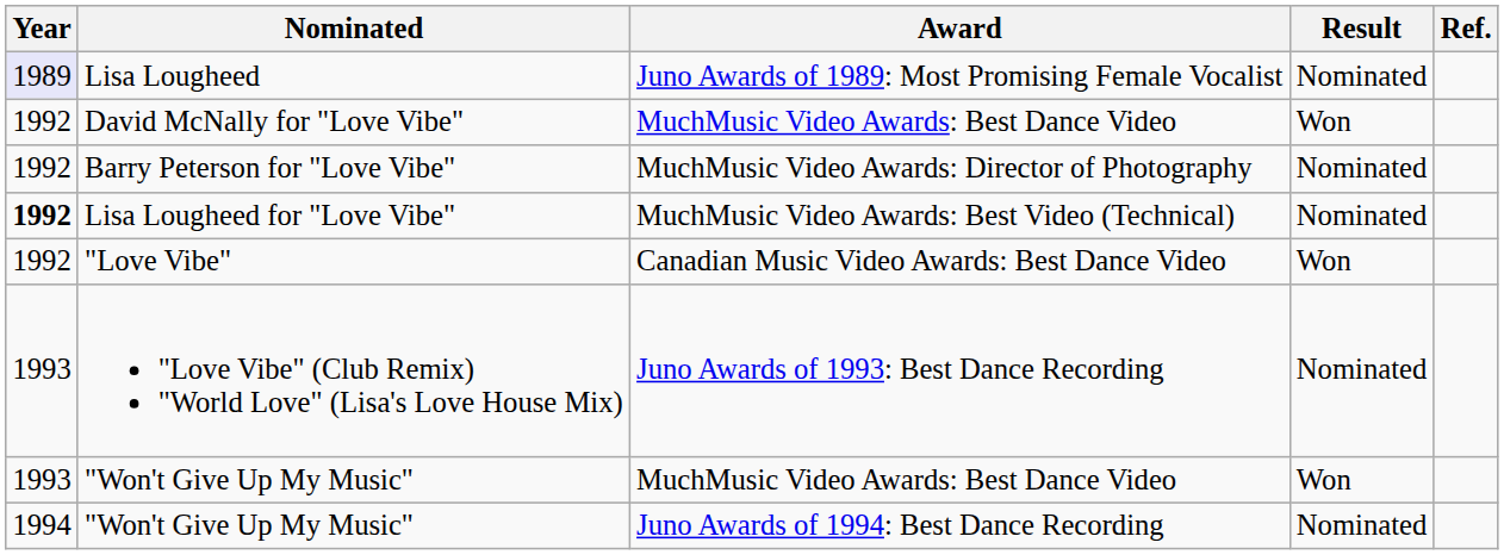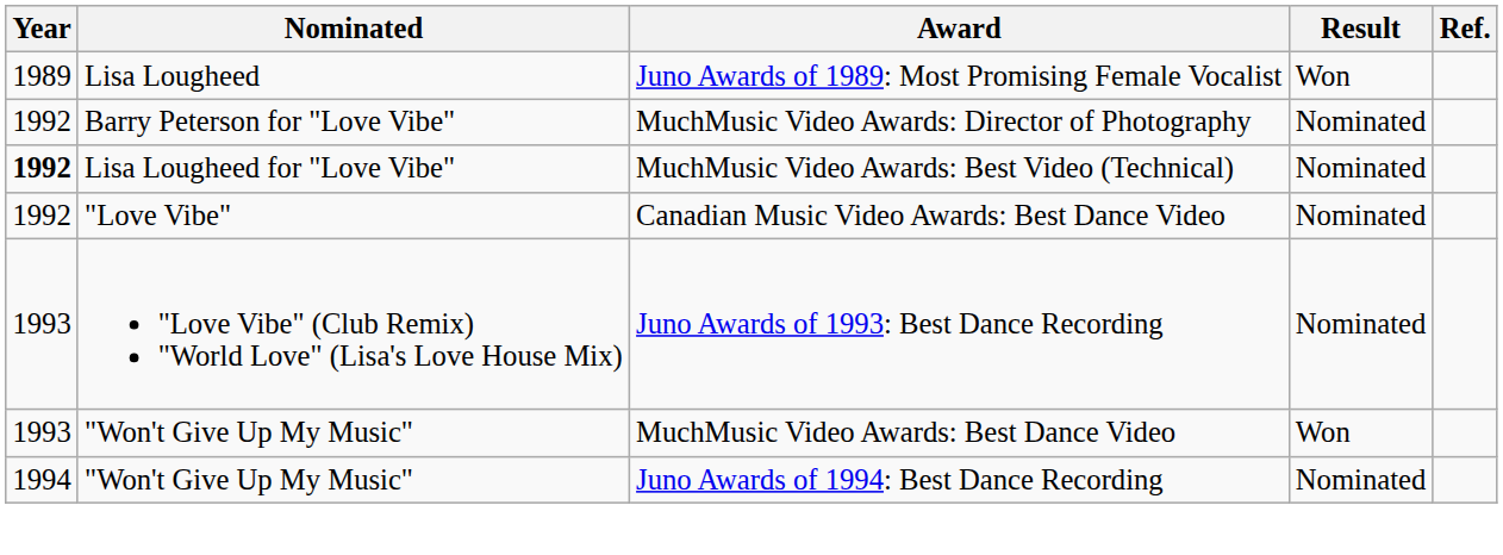Lisa Lougheed | Year: lavender background -> no background
Lisa Lougheed | Result: Nominated -> Won
- row: 1992 | David McNally for "Love Vibe" | MuchMusic Video Awards: Best Dance Video | Won
"Love Vibe" | Result: Won -> Nominated
